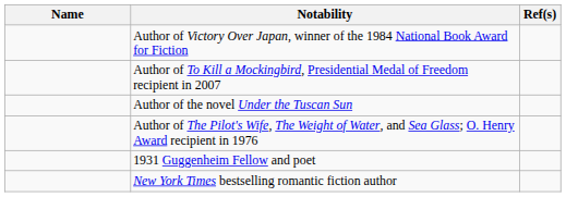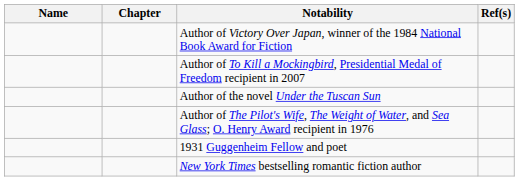+ column: Chapter
